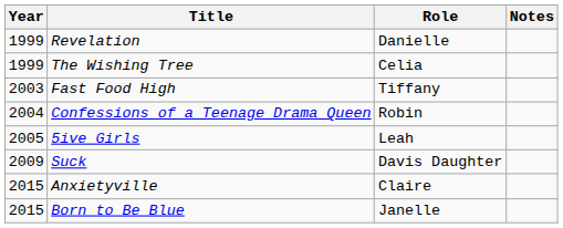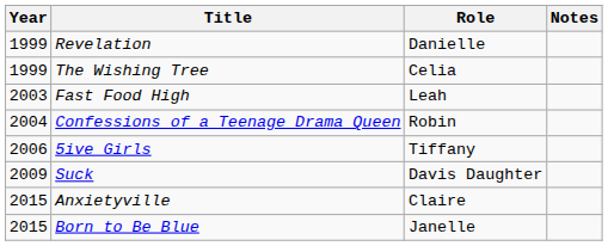Fast Food High | Role: Tiffany -> Leah
5ive Girls | Year: 2005 -> 2006
5ive Girls | Role: Leah -> Tiffany
